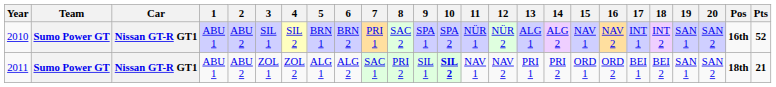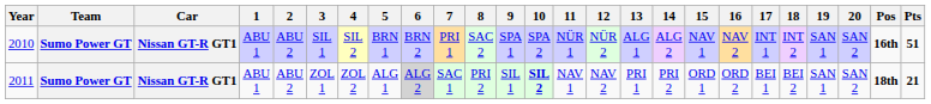2010 | Pts: 52 -> 51
2011 | 6: no background -> lightgrey background
